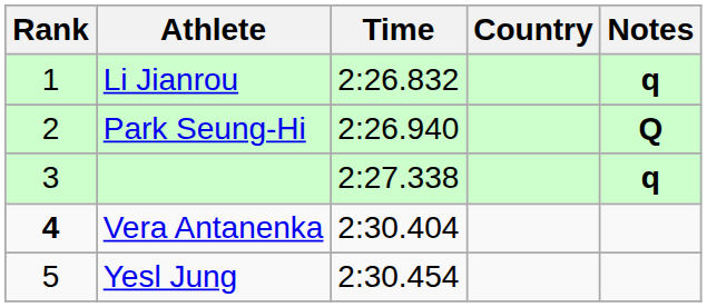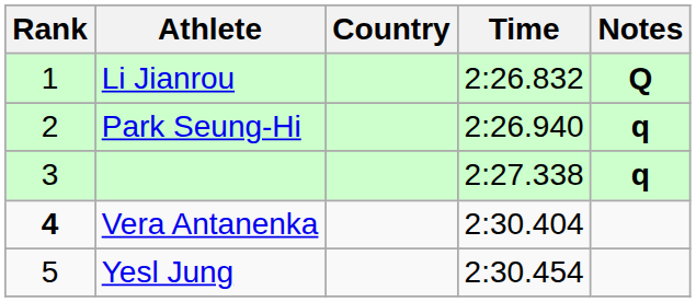columns swapped: Country <-> Time
Li Jianrou | Notes: q -> Q
Park Seung-Hi | Notes: Q -> q
